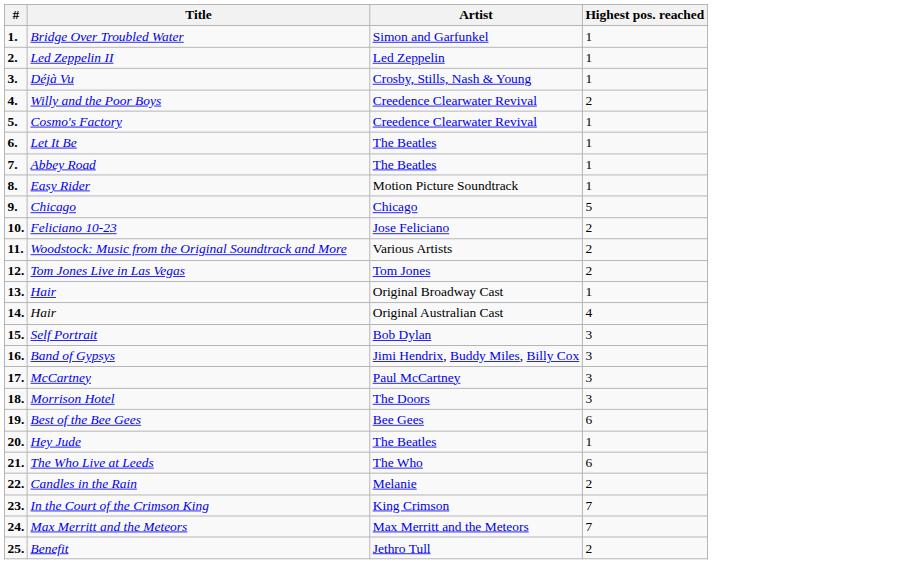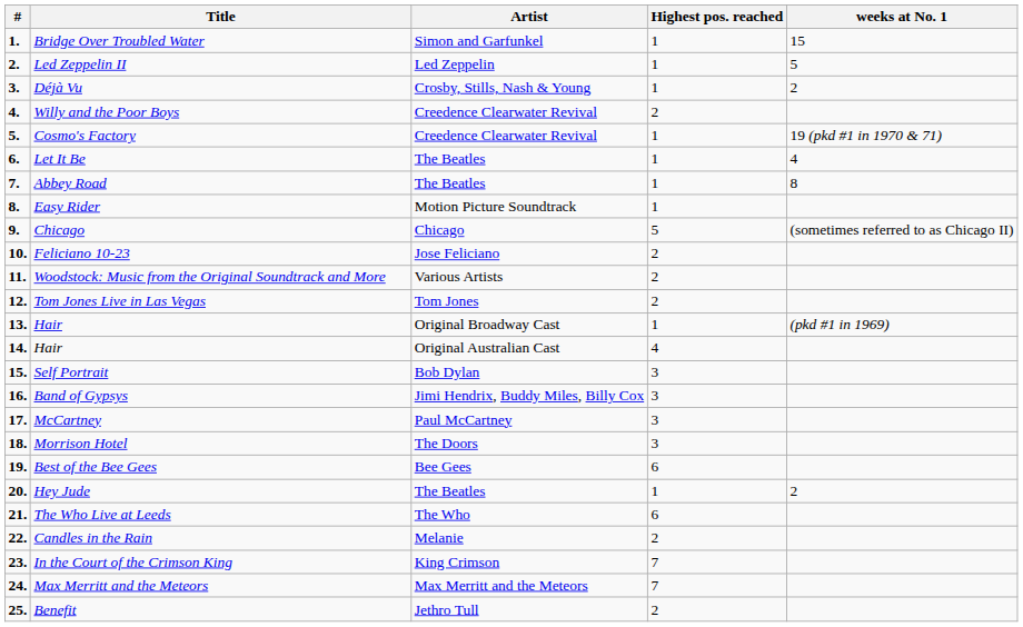+ column: weeks at No. 1 | 15 | 5 | 2 | 19 (pkd #1 in 1970 & 71) | 4 | 8 | (sometimes referred to as Chicago II) | (pkd #1 in 1969) | 2
